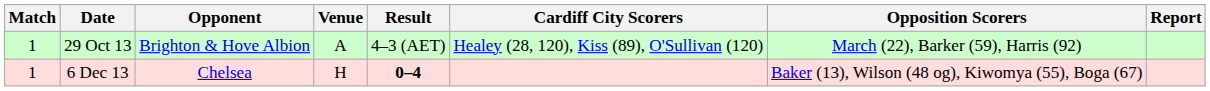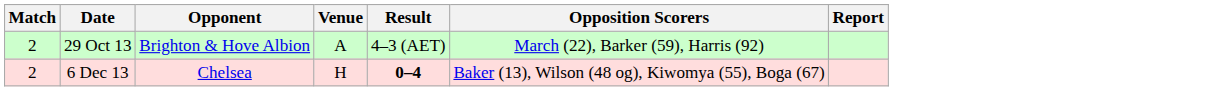- column: Cardiff City Scorers | Healey (28, 120), Kiss (89), O'Sullivan (120)
29 Oct 13 | Match: 1 -> 2
6 Dec 13 | Match: 1 -> 2
